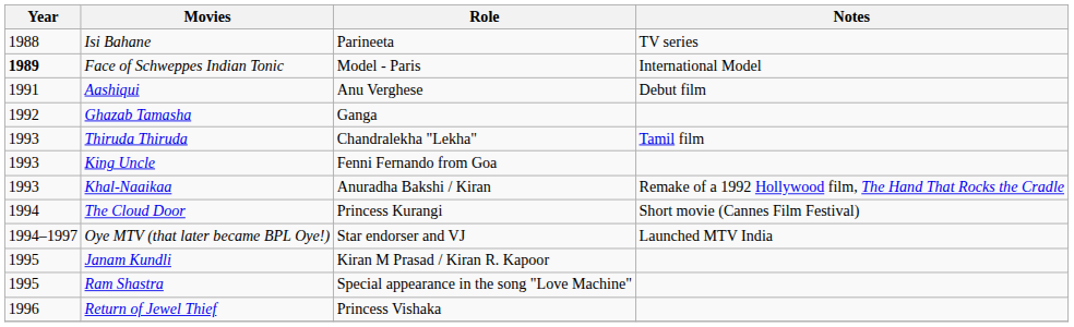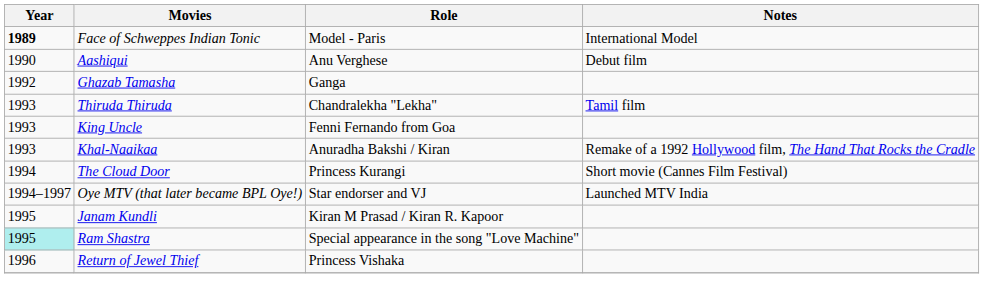- row: 1988 | Isi Bahane | Parineeta | TV series
Aashiqui | Year: 1991 -> 1990
Ram Shastra | Year: no background -> paleturquoise background
